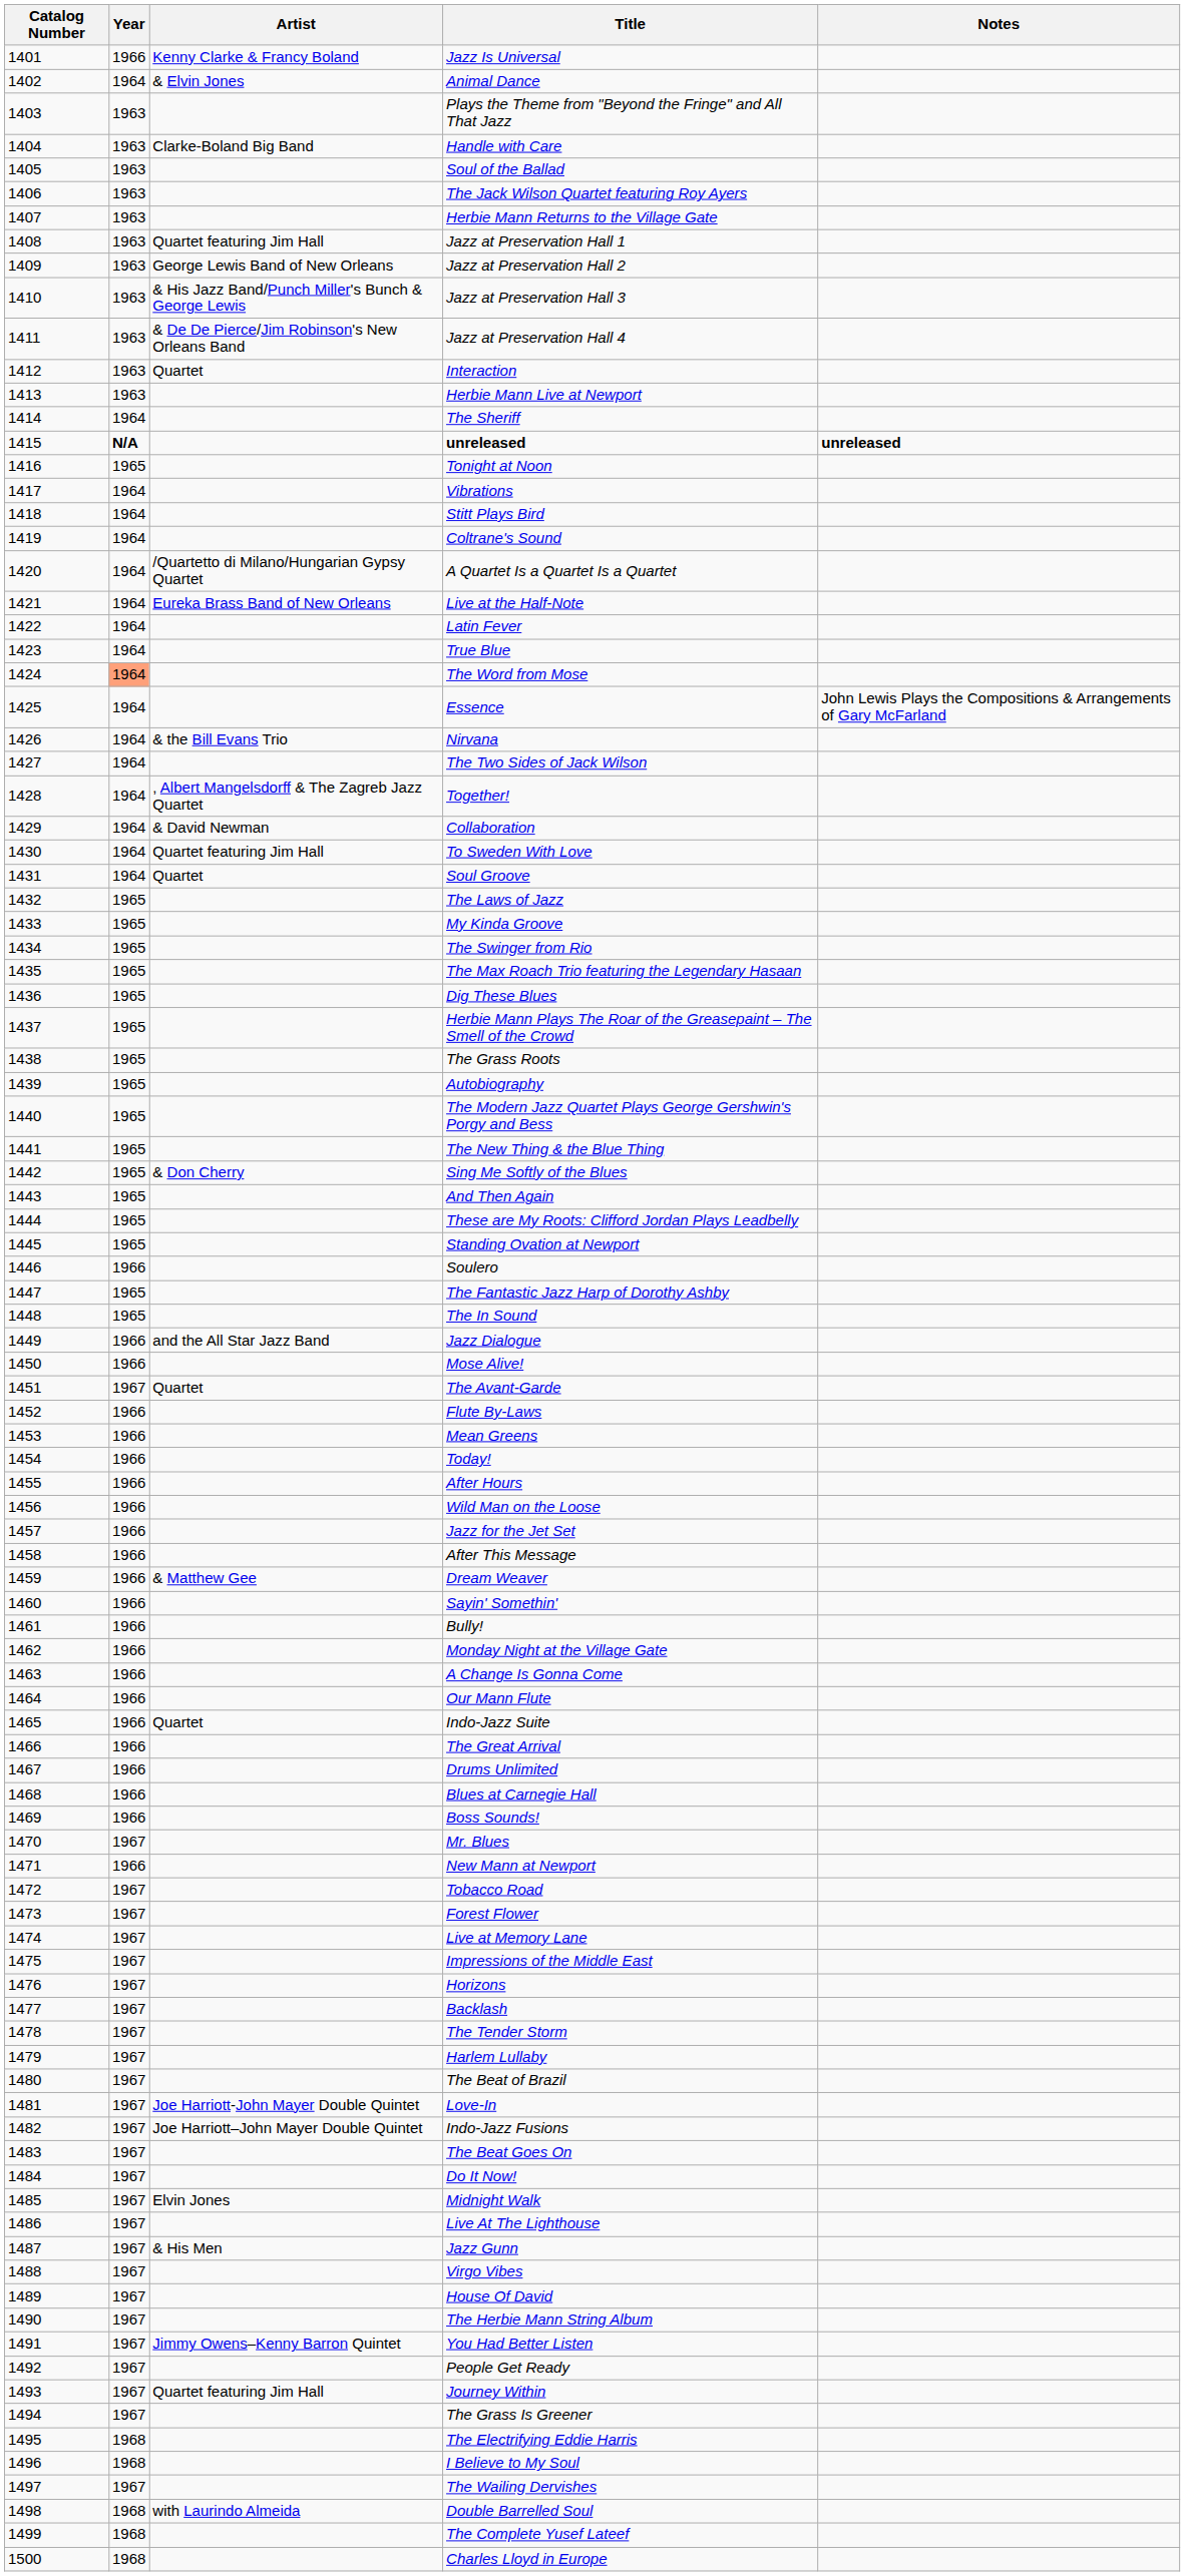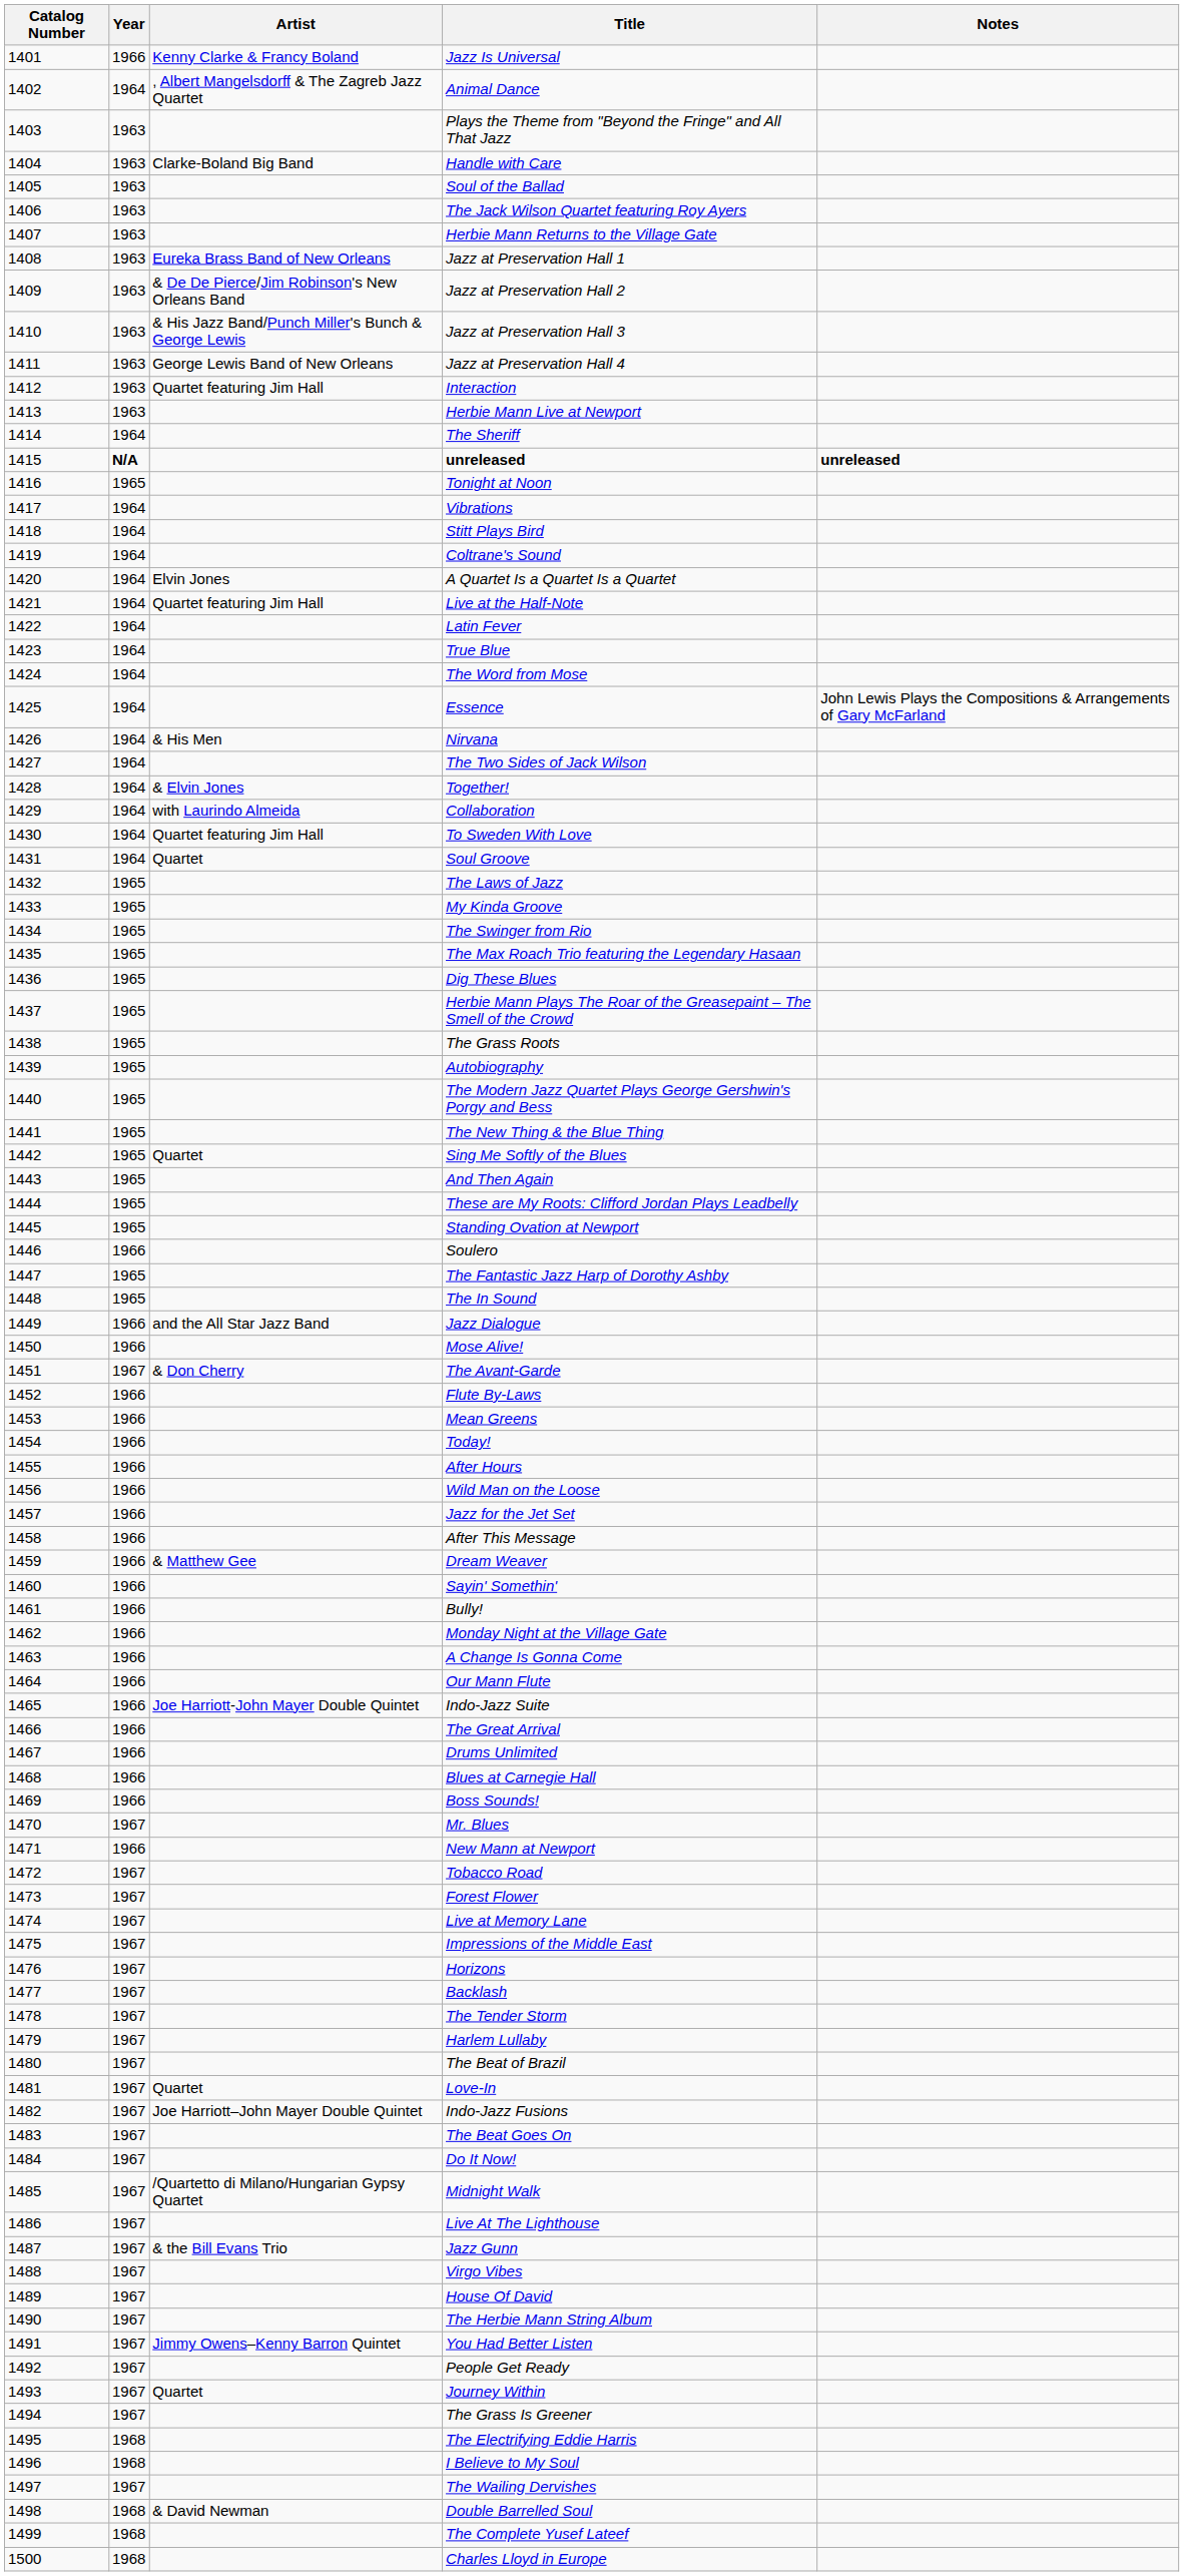Animal Dance | Artist: & Elvin Jones -> , Albert Mangelsdorff & The Zagreb Jazz Quartet
Jazz at Preservation Hall 1 | Artist: Quartet featuring Jim Hall -> Eureka Brass Band of New Orleans
Jazz at Preservation Hall 2 | Artist: George Lewis Band of New Orleans -> & De De Pierce/Jim Robinson's New Orleans Band
Jazz at Preservation Hall 4 | Artist: & De De Pierce/Jim Robinson's New Orleans Band -> George Lewis Band of New Orleans
Interaction | Artist: Quartet -> Quartet featuring Jim Hall
A Quartet Is a Quartet Is a Quartet | Artist: /Quartetto di Milano/Hungarian Gypsy Quartet -> Elvin Jones
Live at the Half-Note | Artist: Eureka Brass Band of New Orleans -> Quartet featuring Jim Hall
The Word from Mose | Year: lightsalmon background -> no background
Nirvana | Artist: & the Bill Evans Trio -> & His Men
Together! | Artist: , Albert Mangelsdorff & The Zagreb Jazz Quartet -> & Elvin Jones
Collaboration | Artist: & David Newman -> with Laurindo Almeida
Sing Me Softly of the Blues | Artist: & Don Cherry -> Quartet
The Avant-Garde | Artist: Quartet -> & Don Cherry
Indo-Jazz Suite | Artist: Quartet -> Joe Harriott-John Mayer Double Quintet
Love-In | Artist: Joe Harriott-John Mayer Double Quintet -> Quartet
Midnight Walk | Artist: Elvin Jones -> /Quartetto di Milano/Hungarian Gypsy Quartet
Jazz Gunn | Artist: & His Men -> & the Bill Evans Trio
Journey Within | Artist: Quartet featuring Jim Hall -> Quartet
Double Barrelled Soul | Artist: with Laurindo Almeida -> & David Newman
